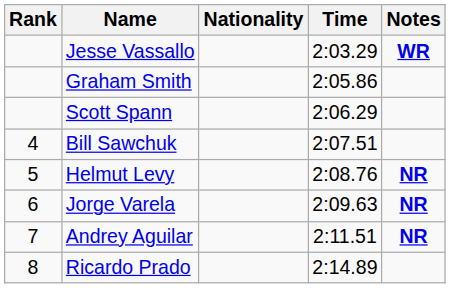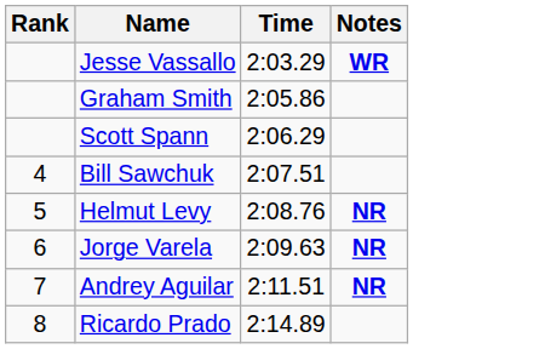- column: Nationality
